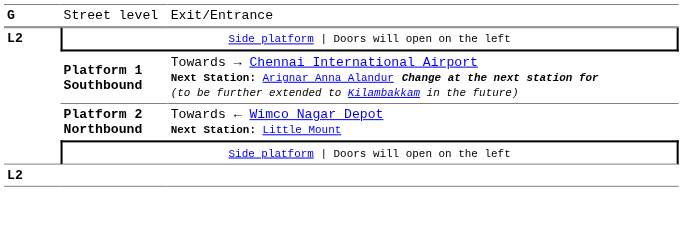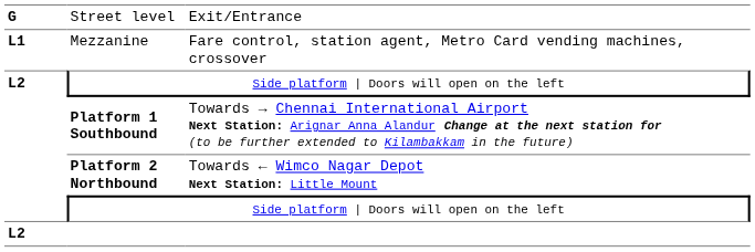+ row: L1 | Mezzanine | Fare control, station agent, Metro Card vending machines, crossover
